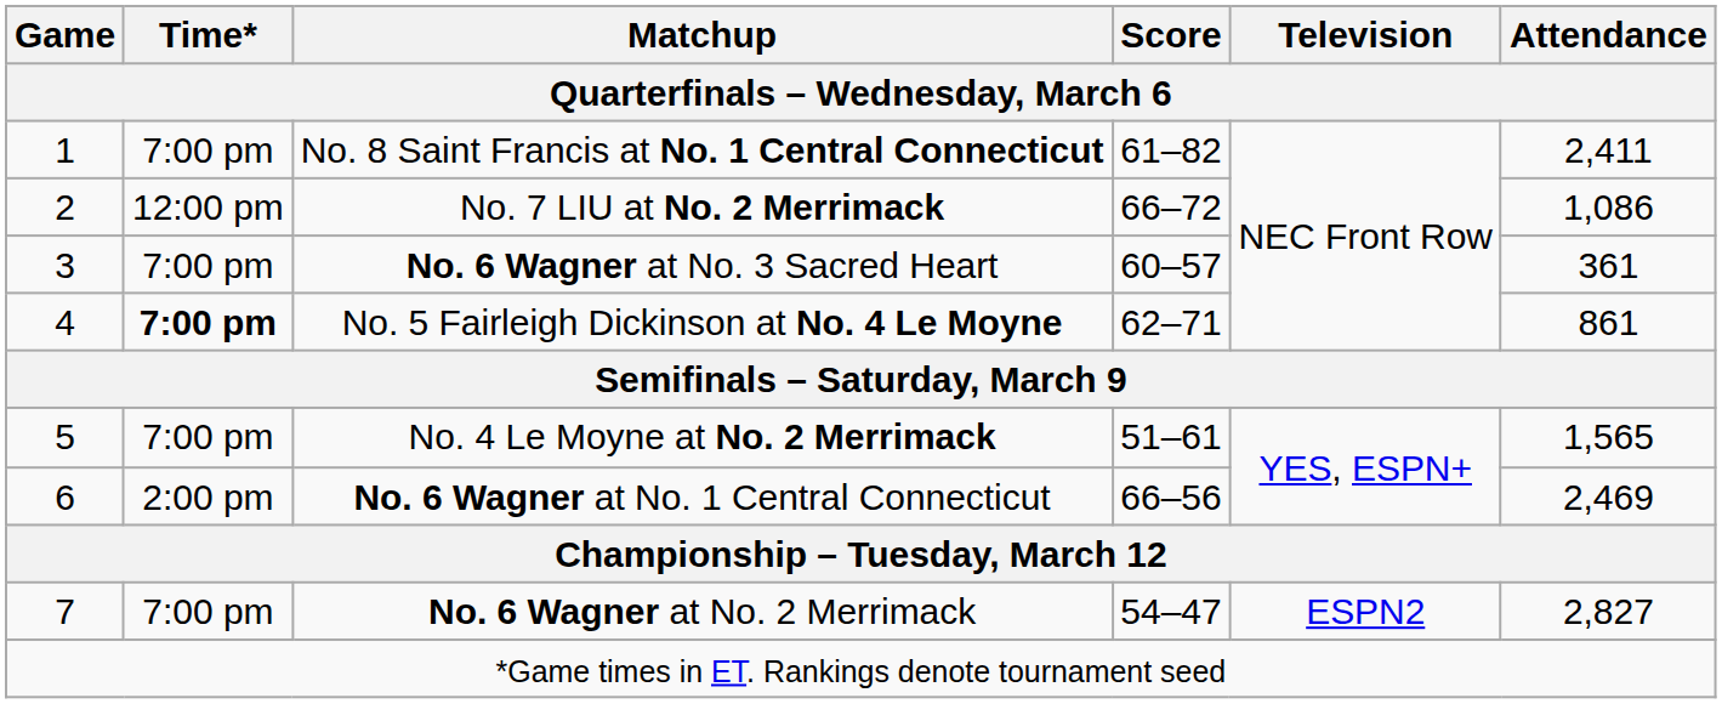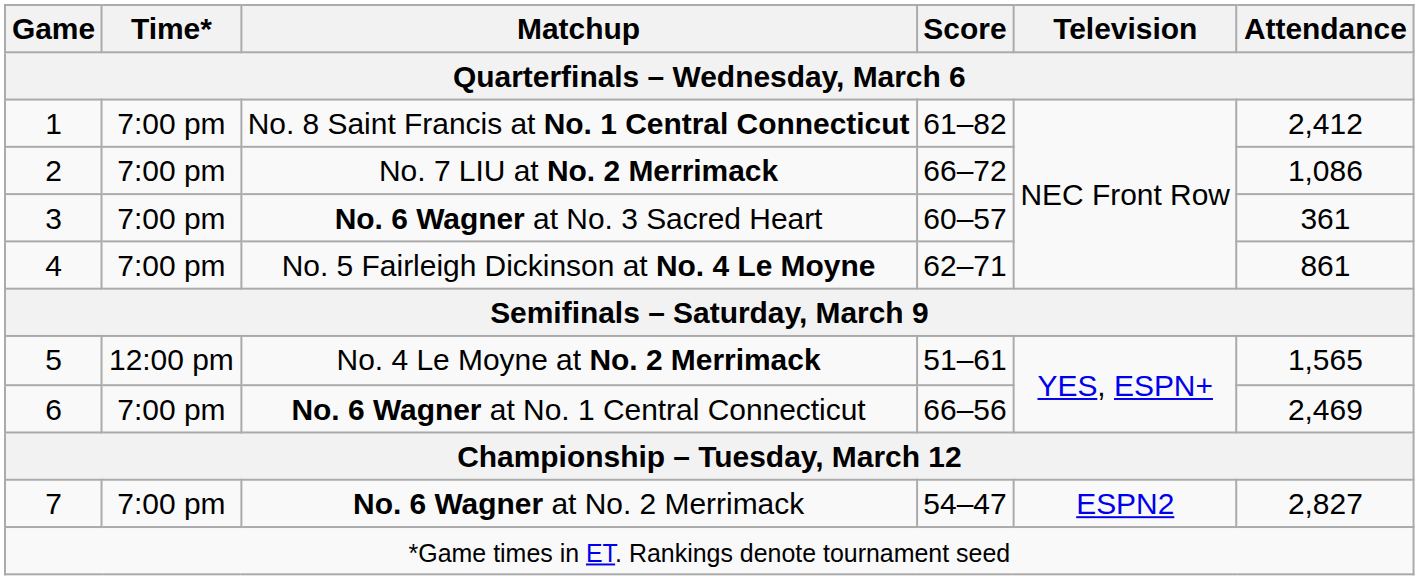No. 8 Saint Francis at No. 1 Central Connecticut | Attendance: 2,411 -> 2,412
No. 7 LIU at No. 2 Merrimack | Time*: 12:00 pm -> 7:00 pm
No. 5 Fairleigh Dickinson at No. 4 Le Moyne | Time*: bold -> normal
No. 4 Le Moyne at No. 2 Merrimack | Time*: 7:00 pm -> 12:00 pm
No. 6 Wagner at No. 1 Central Connecticut | Time*: 2:00 pm -> 7:00 pm
